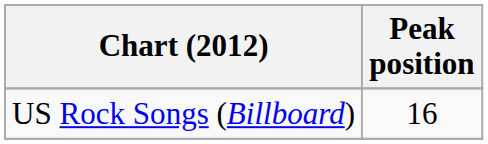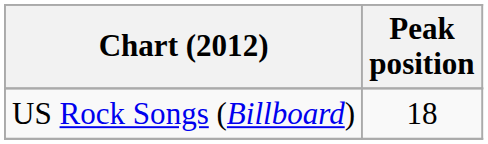US Rock Songs (Billboard) | Peak position: 16 -> 18
